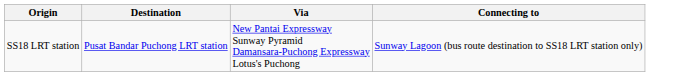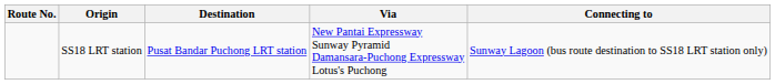+ column: Route No.
